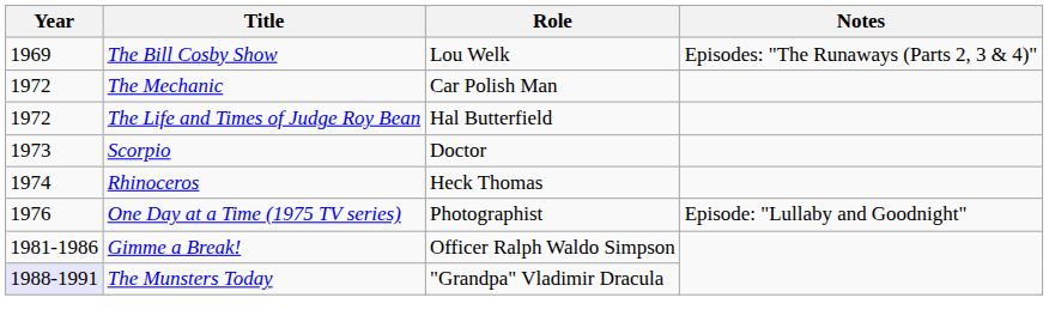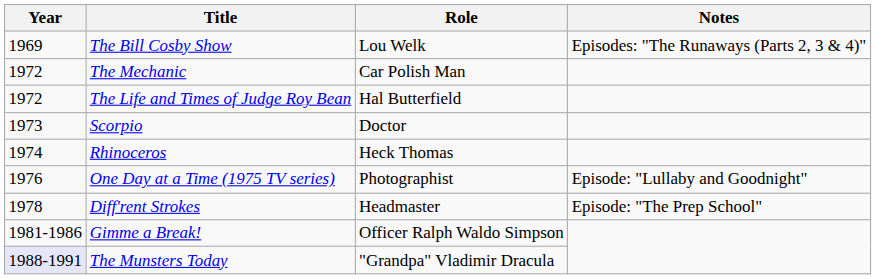+ row: 1978 | Diff'rent Strokes | Headmaster | Episode: "The Prep School"
